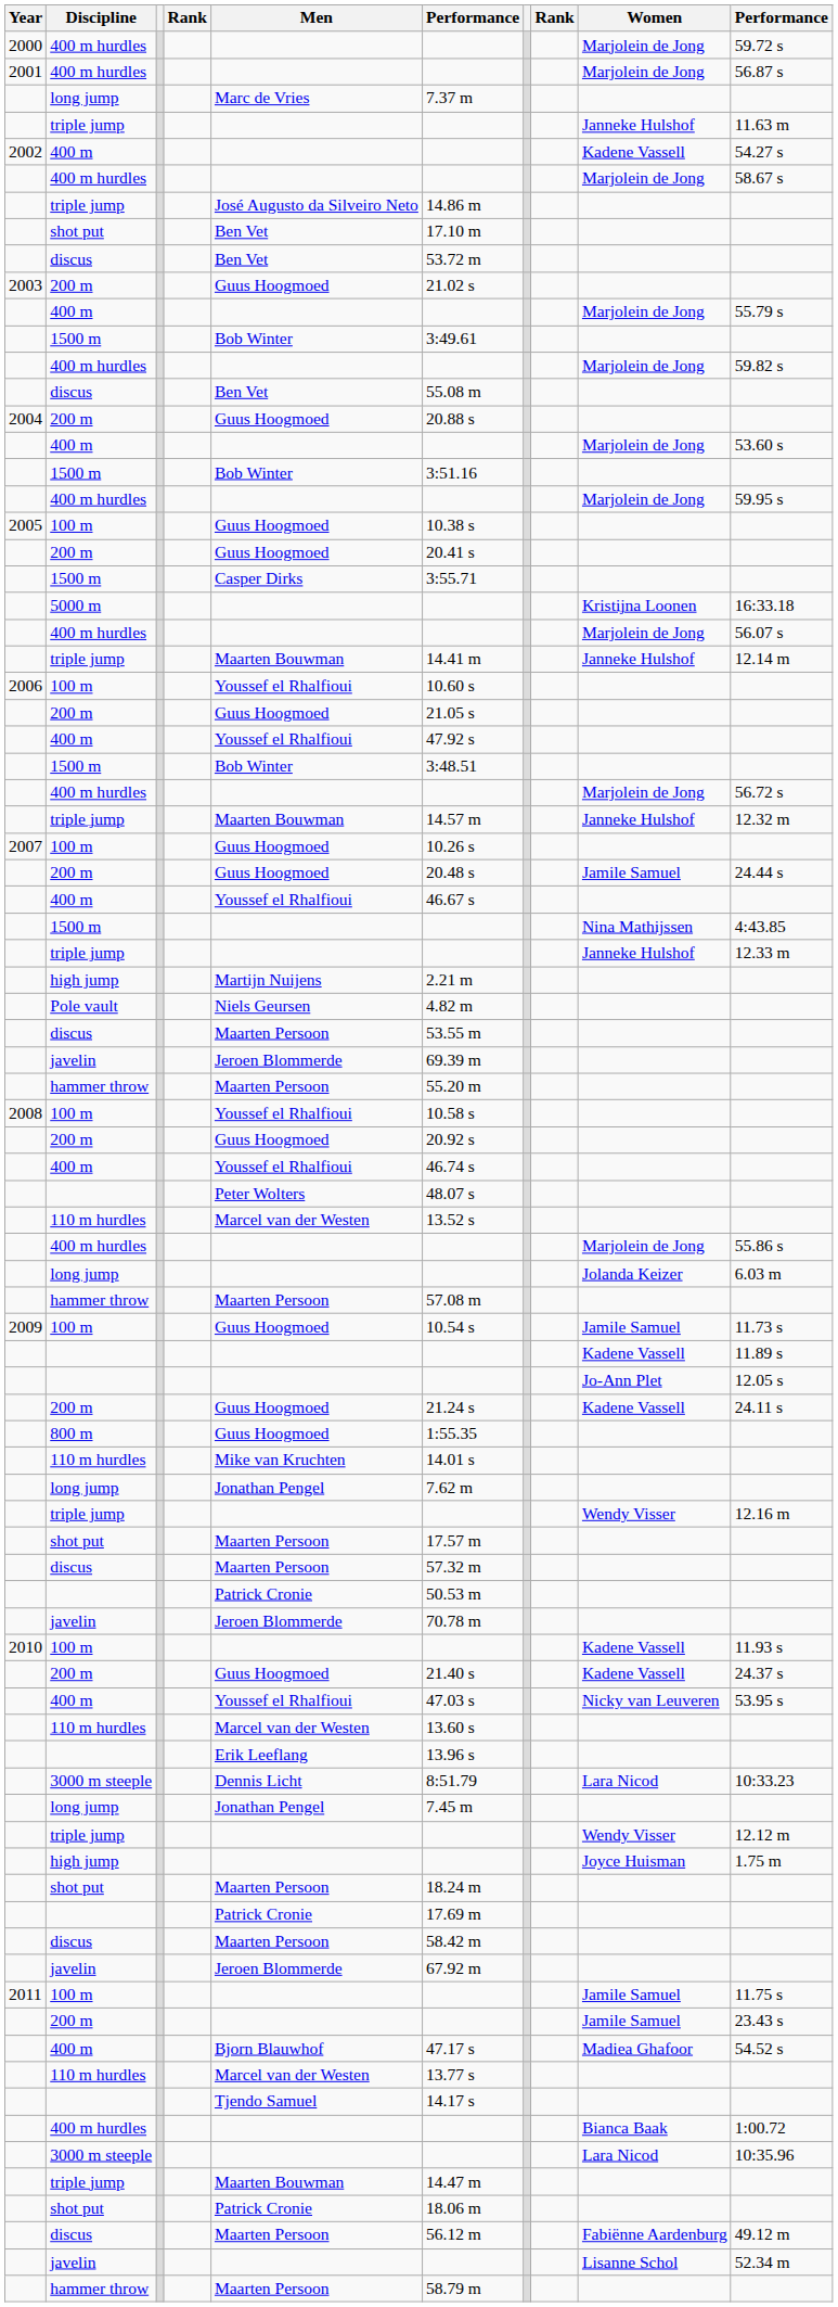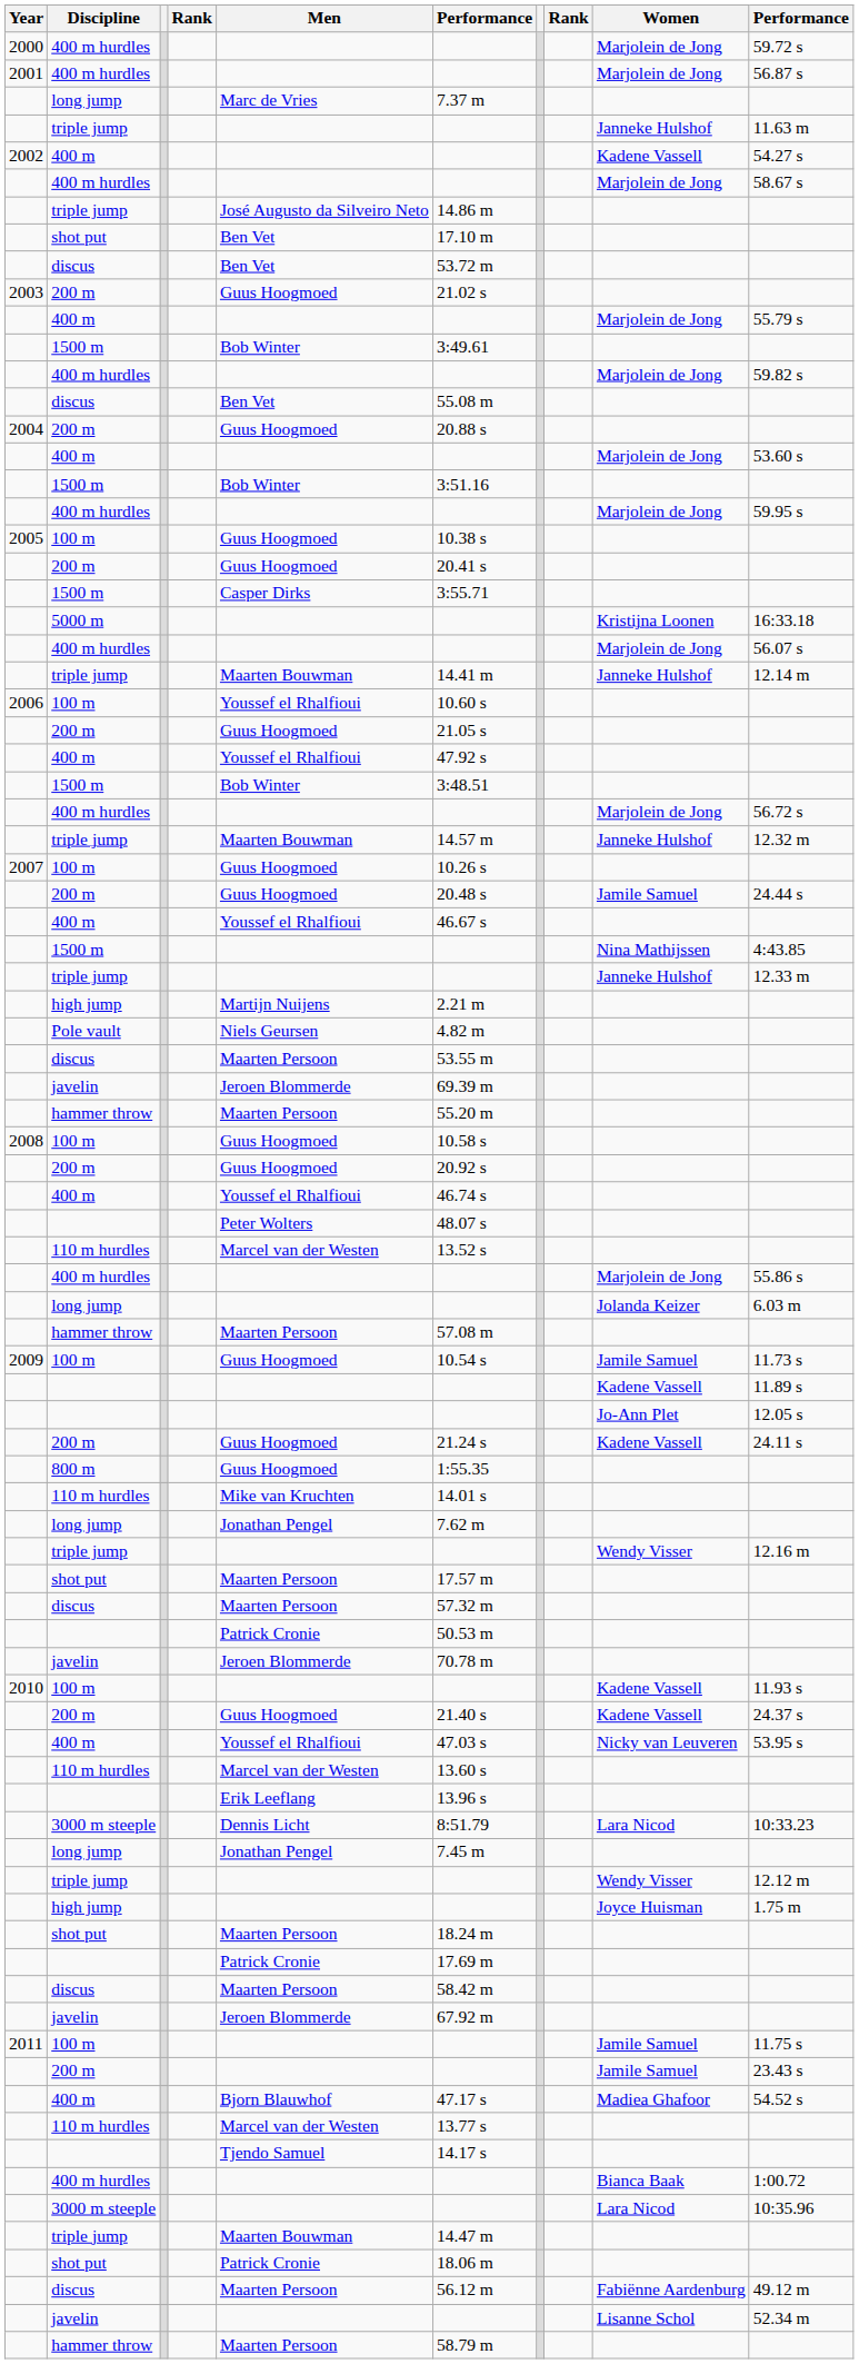2008 / 100 m | Men: Youssef el Rhalfioui -> Guus Hoogmoed
